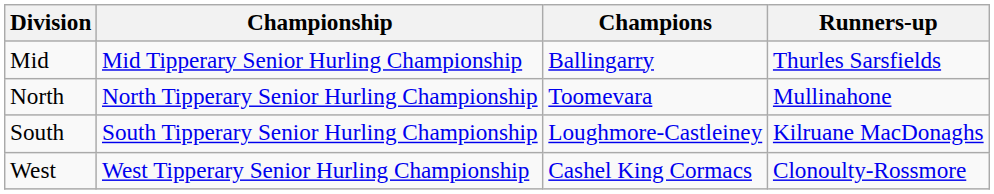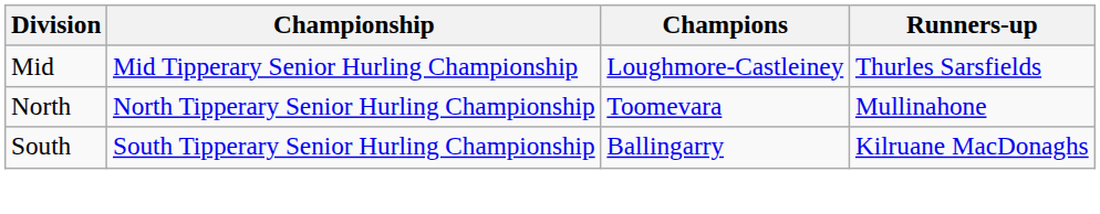Mid | Champions: Ballingarry -> Loughmore-Castleiney
South | Champions: Loughmore-Castleiney -> Ballingarry
- row: West | West Tipperary Senior Hurling Championship | Cashel King Cormacs | Clonoulty-Rossmore
